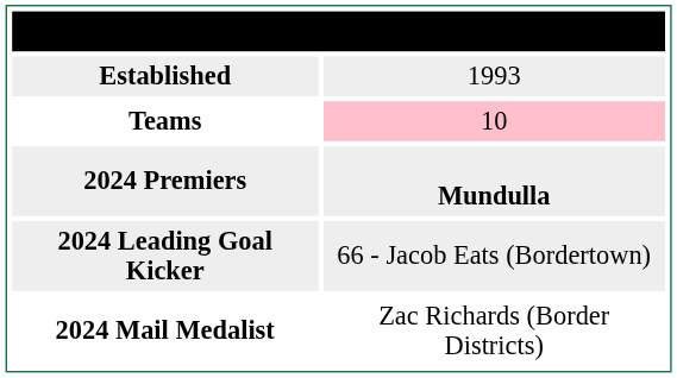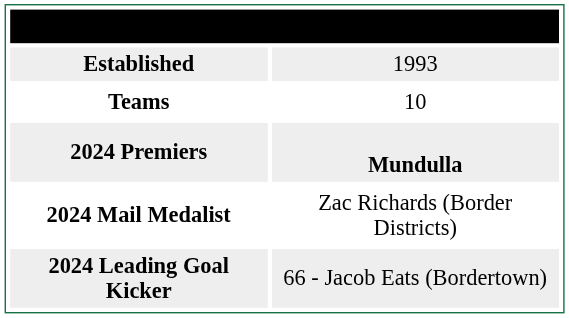Teams | column 2: pink background -> no background
rows swapped: 2024 Mail Medalist <-> 2024 Leading Goal Kicker
